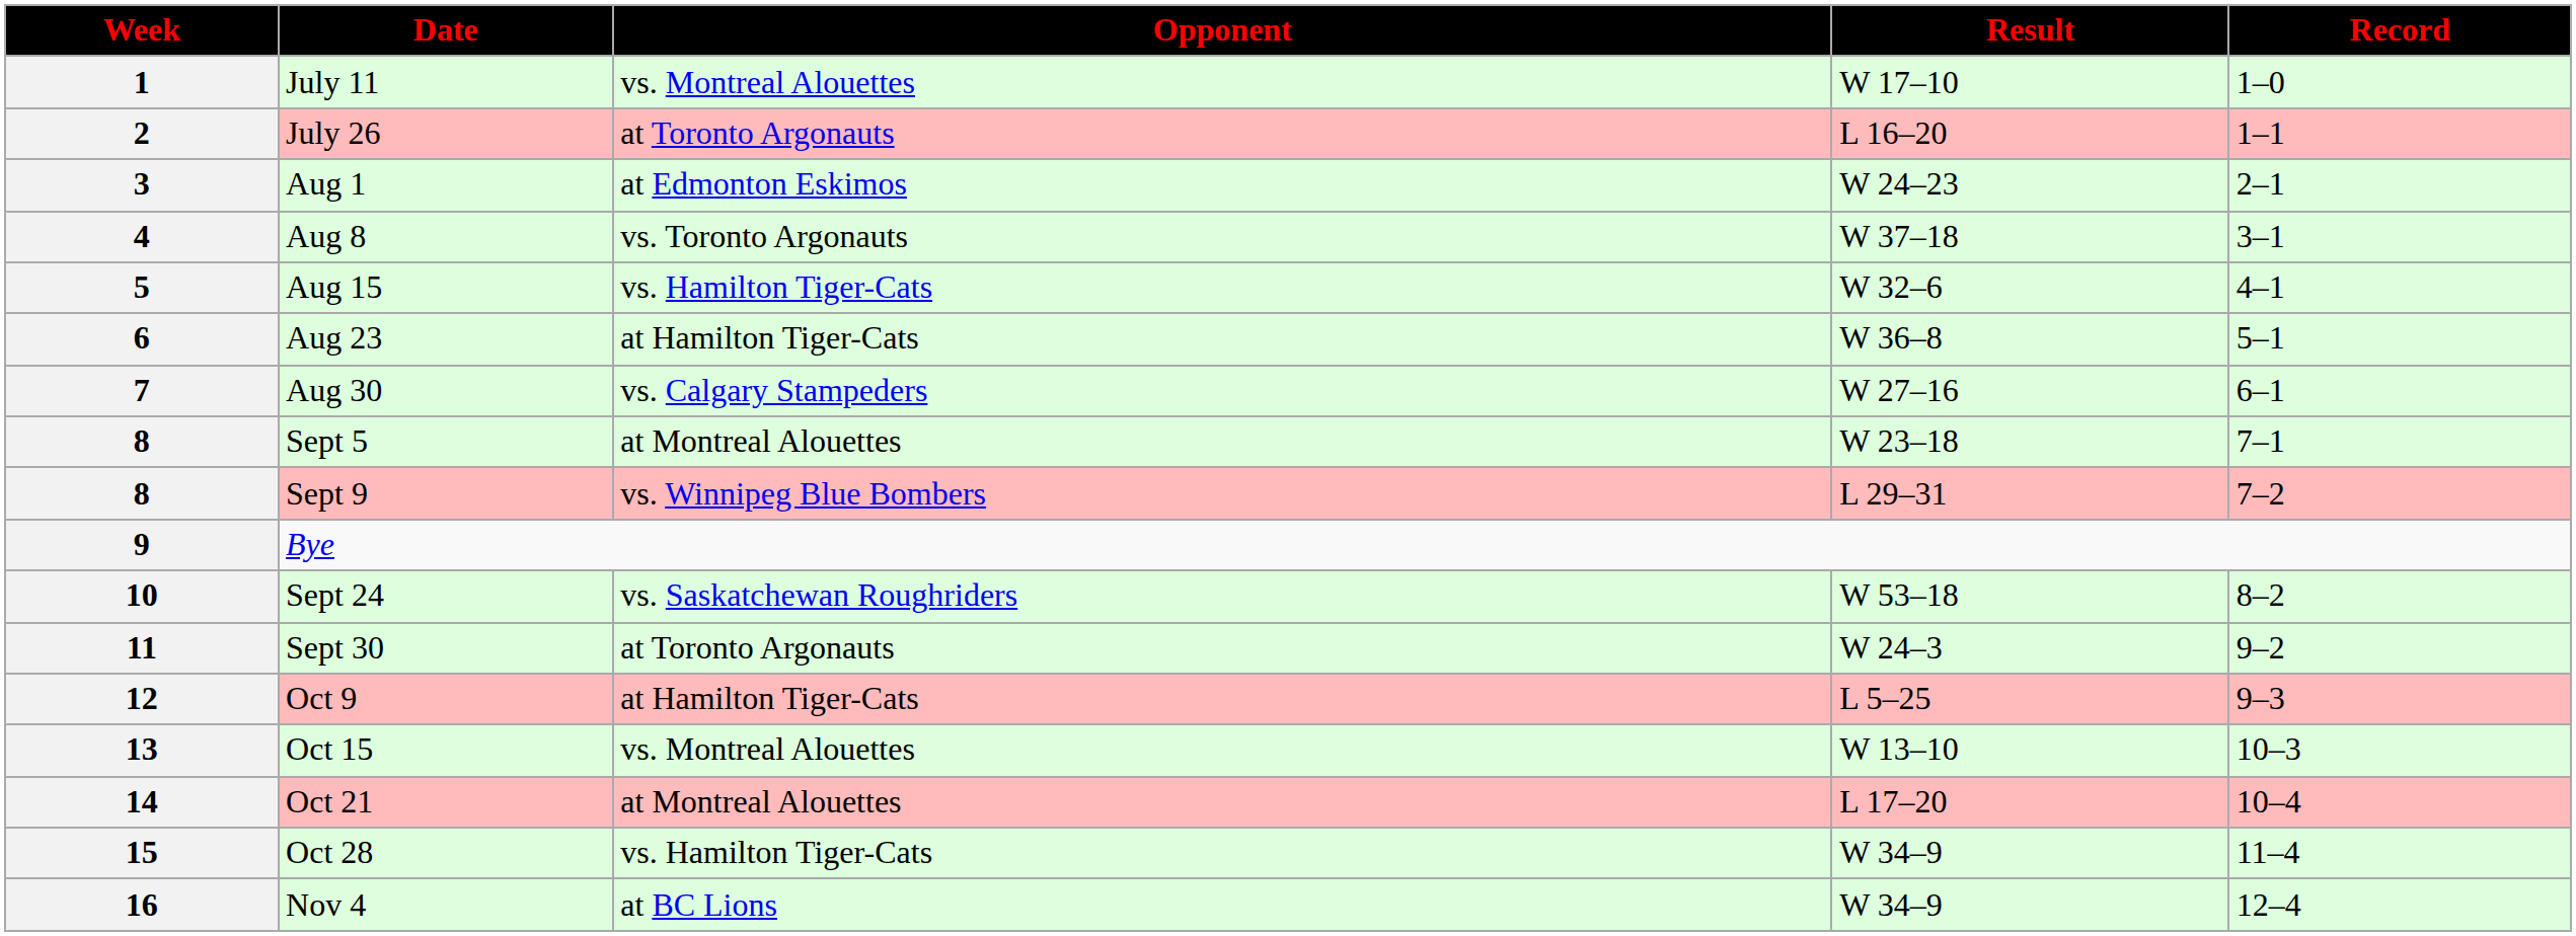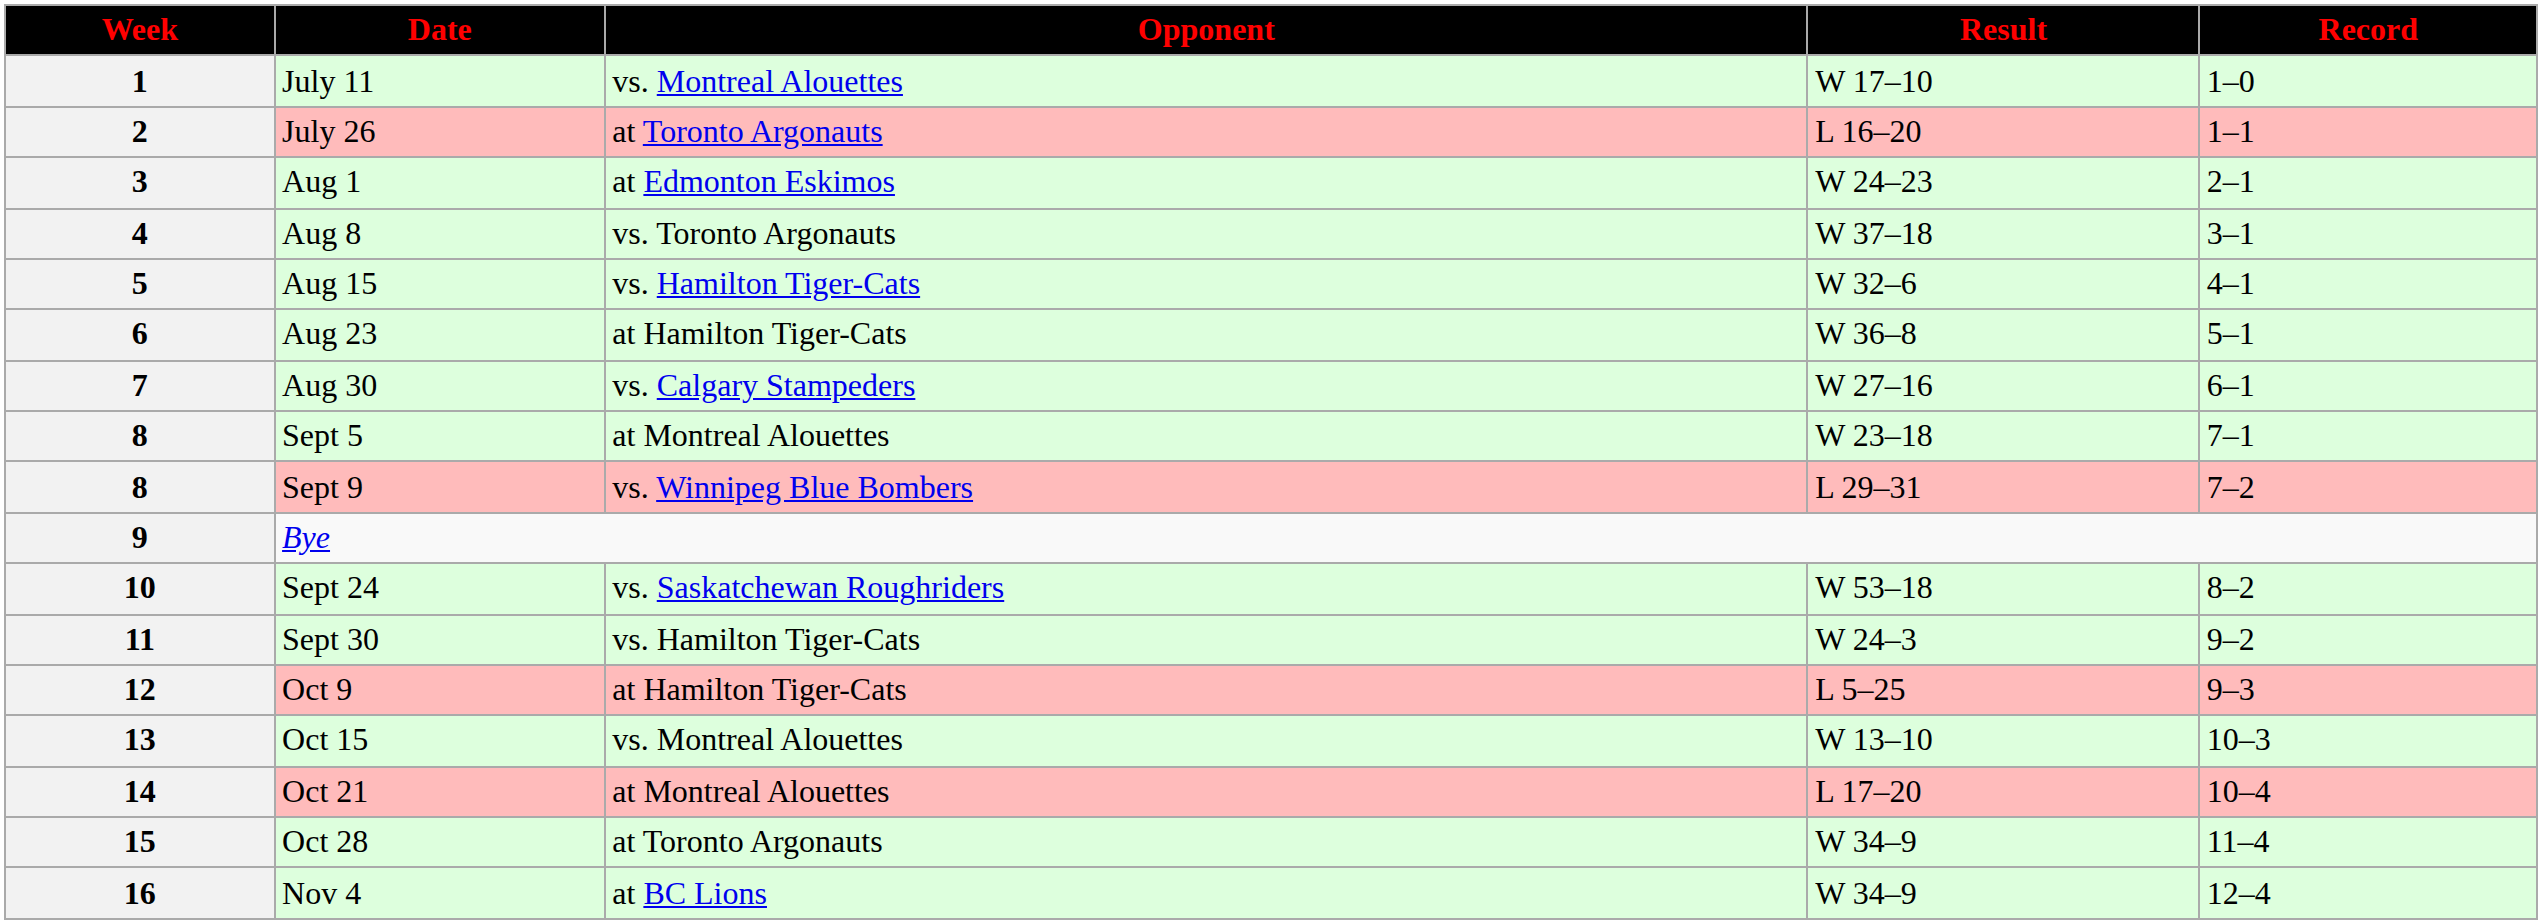11 | Opponent: at Toronto Argonauts -> vs. Hamilton Tiger-Cats
15 | Opponent: vs. Hamilton Tiger-Cats -> at Toronto Argonauts
